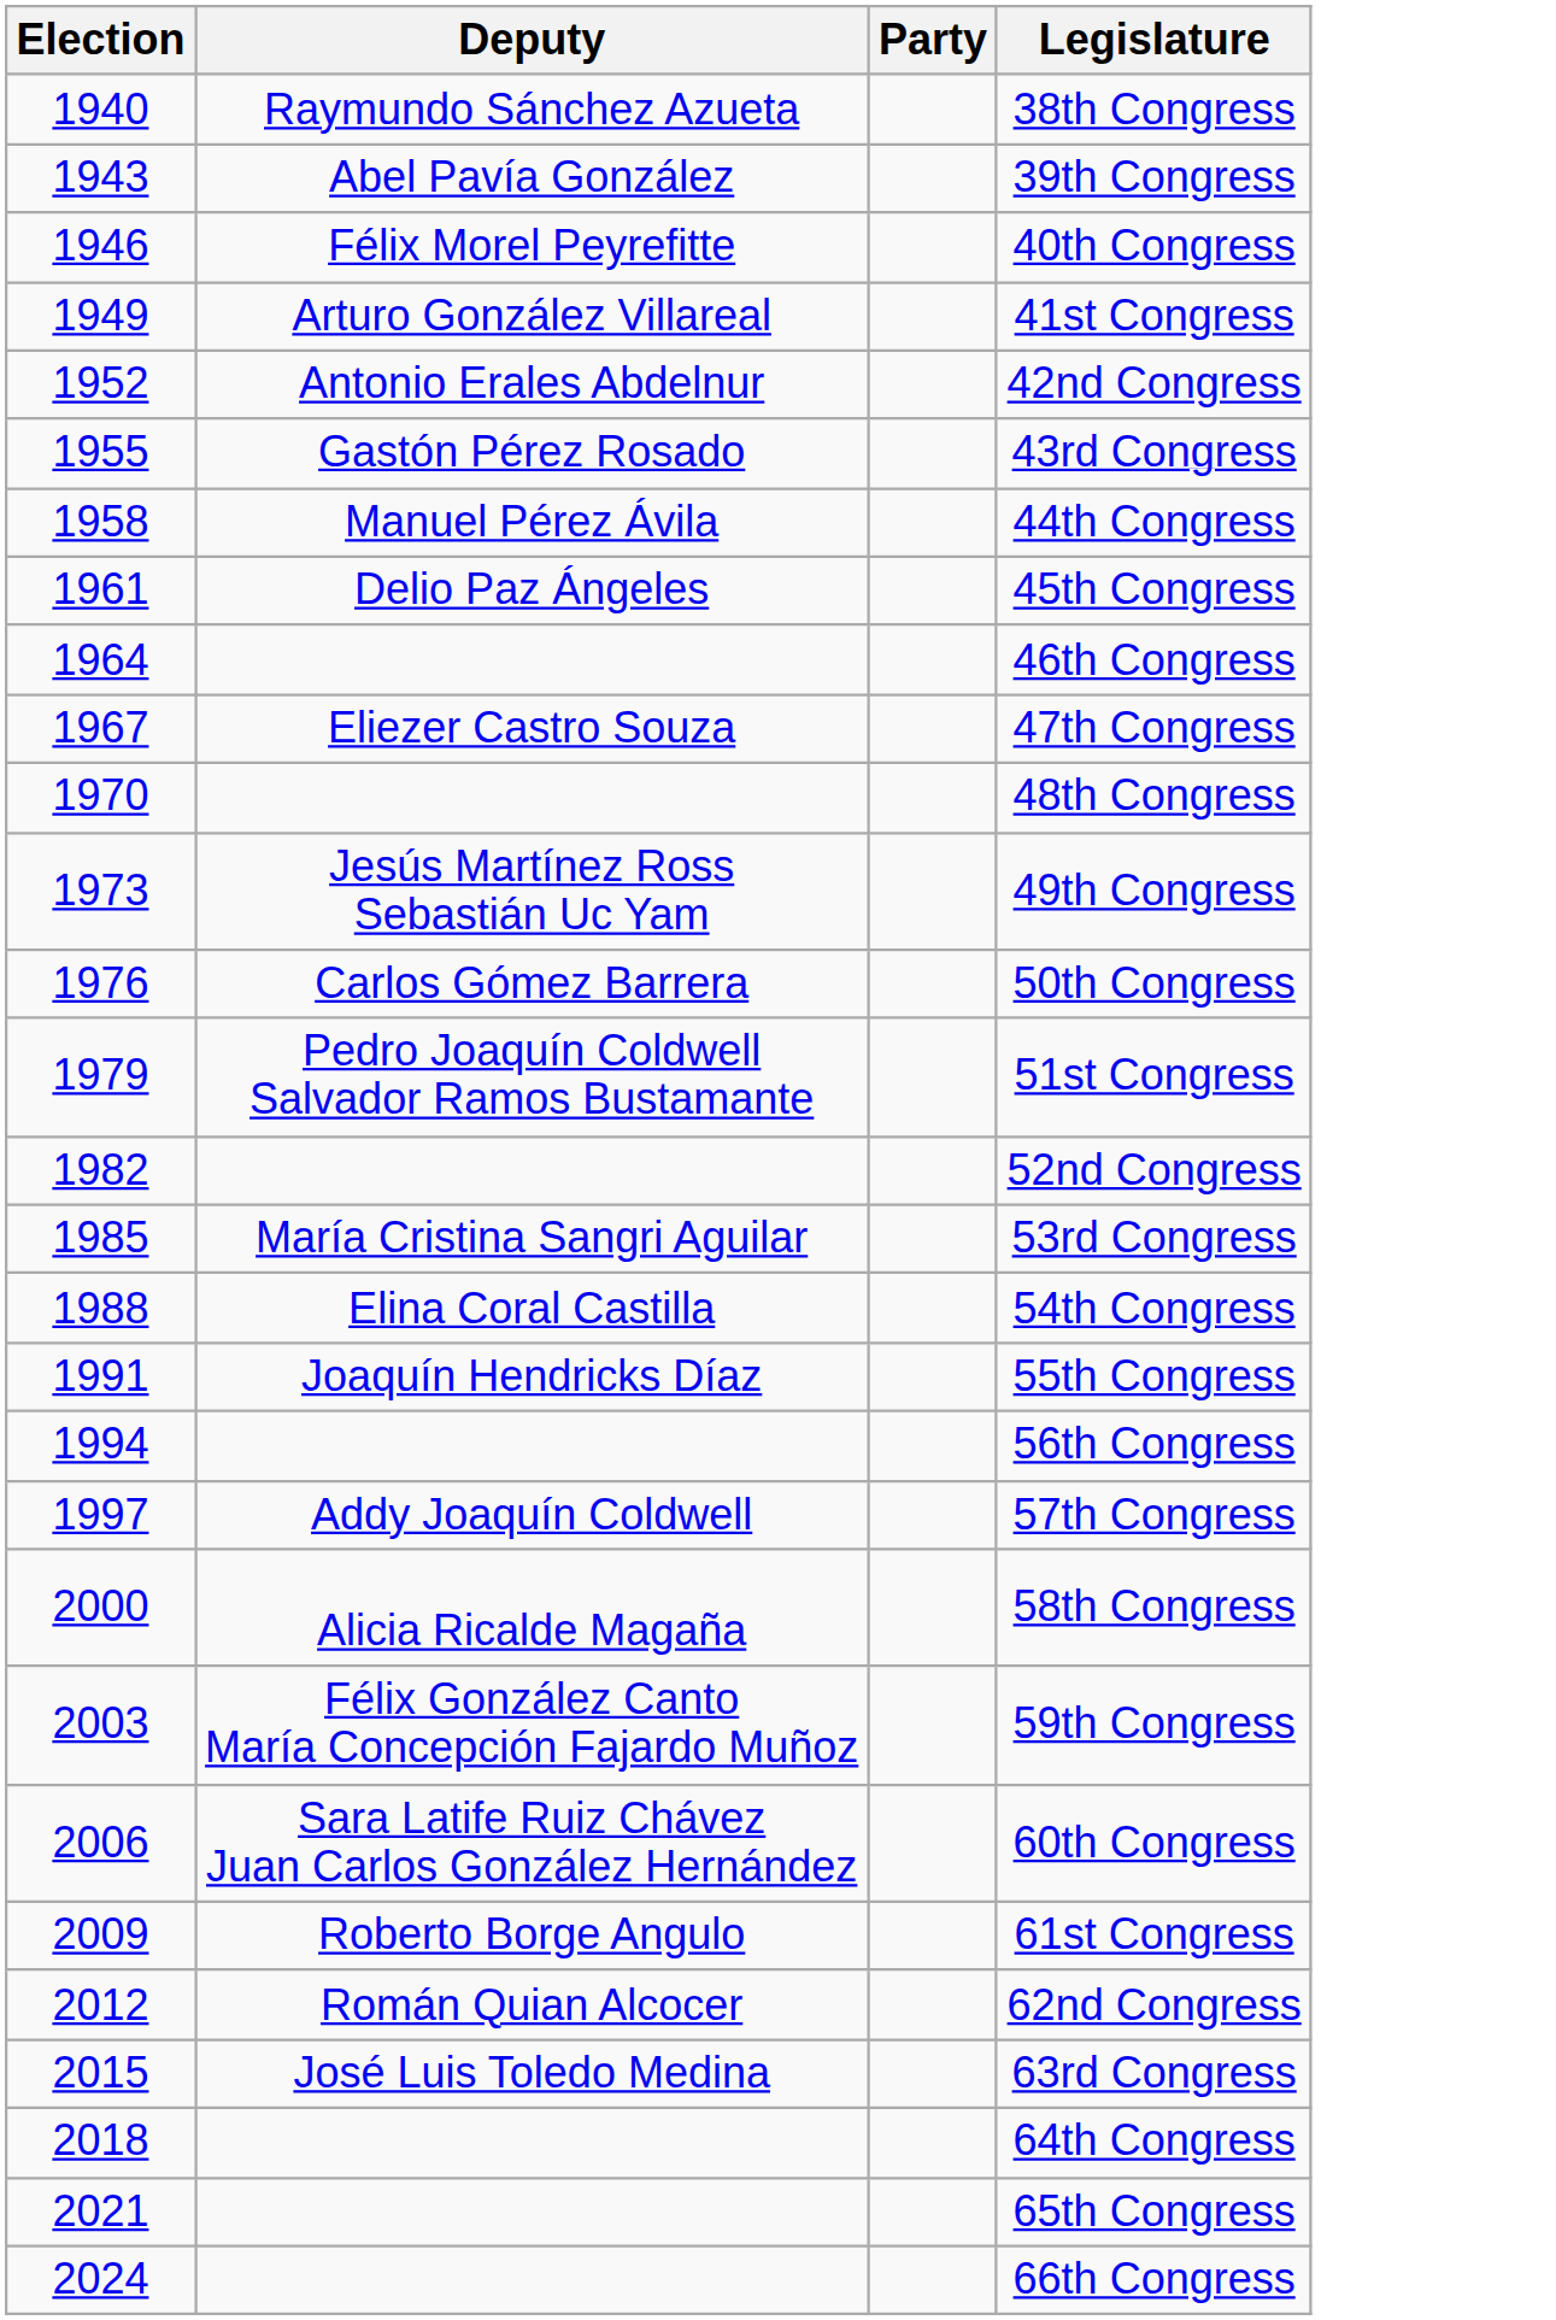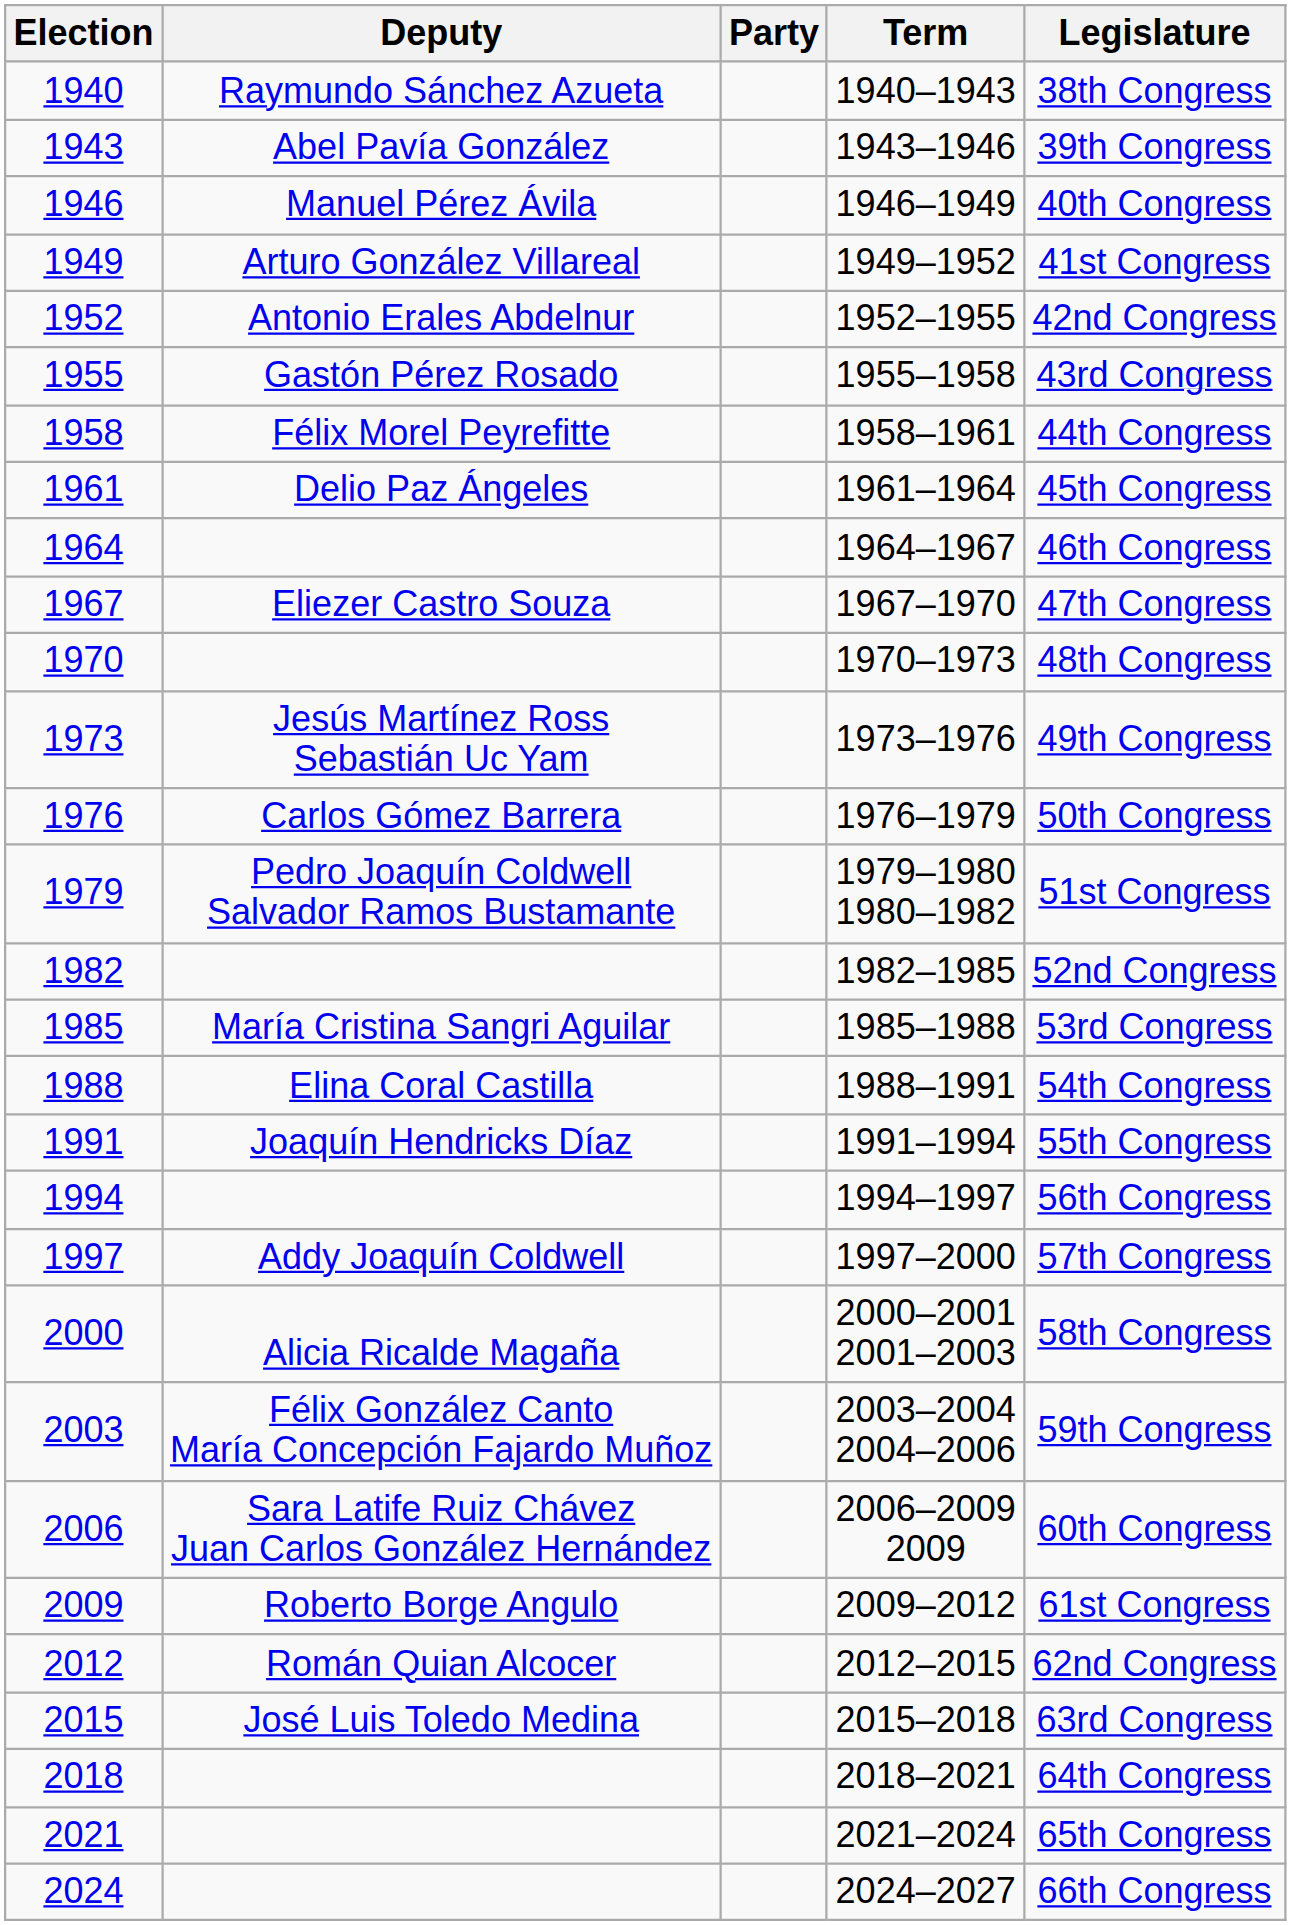+ column: Term | 1940–1943 | 1943–1946 | 1946–1949 | 1949–1952 | 1952–1955 | 1955–1958 | 1958–1961 | 1961–1964 | 1964–1967 | 1967–1970 | 1970–1973 | 1973–1976 | 1976–1979 | 1979–1980 1980–1982 | 1982–1985 | 1985–1988 | 1988–1991 | 1991–1994 | 1994–1997 | 1997–2000 | 2000–2001 2001–2003 | 2003–2004 2004–2006 | 2006–2009 2009 | 2009–2012 | 2012–2015 | 2015–2018 | 2018–2021 | 2021–2024 | 2024–2027
1946 | Deputy: Félix Morel Peyrefitte -> Manuel Pérez Ávila
1958 | Deputy: Manuel Pérez Ávila -> Félix Morel Peyrefitte
